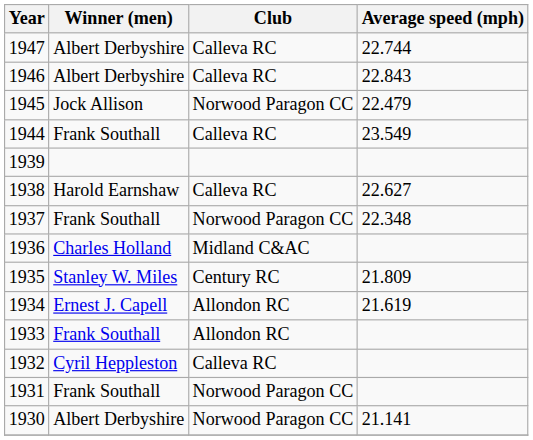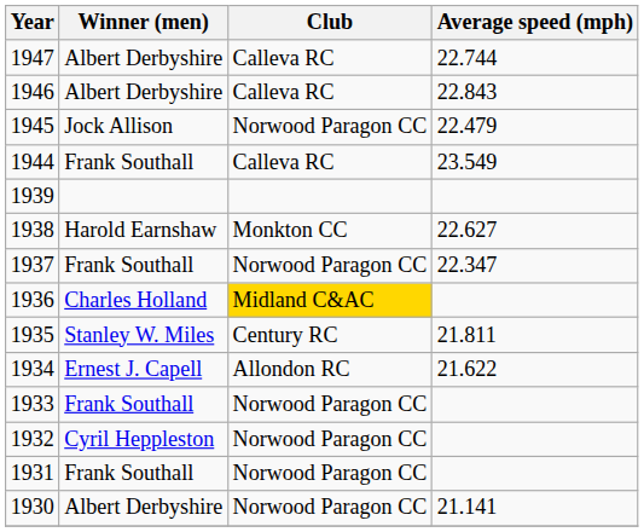1938 | Club: Calleva RC -> Monkton CC
1937 | Average speed (mph): 22.348 -> 22.347
1936 | Club: no background -> gold background
1935 | Average speed (mph): 21.809 -> 21.811
1934 | Average speed (mph): 21.619 -> 21.622
1933 | Club: Allondon RC -> Norwood Paragon CC
1932 | Club: Calleva RC -> Norwood Paragon CC
